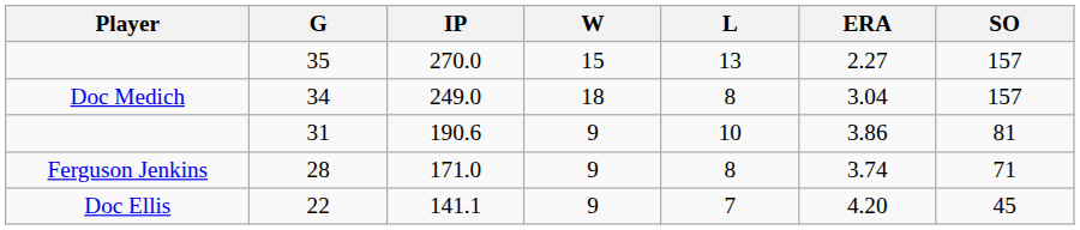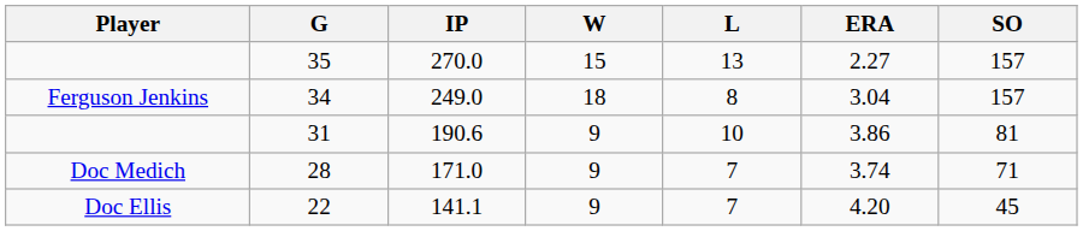34 | Player: Doc Medich -> Ferguson Jenkins
28 | Player: Ferguson Jenkins -> Doc Medich
28 | L: 8 -> 7
